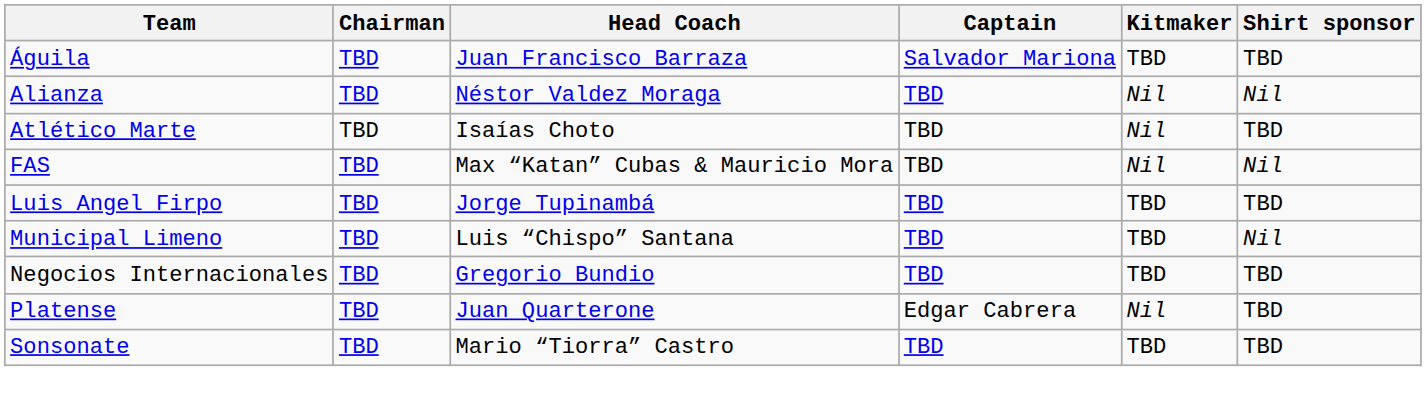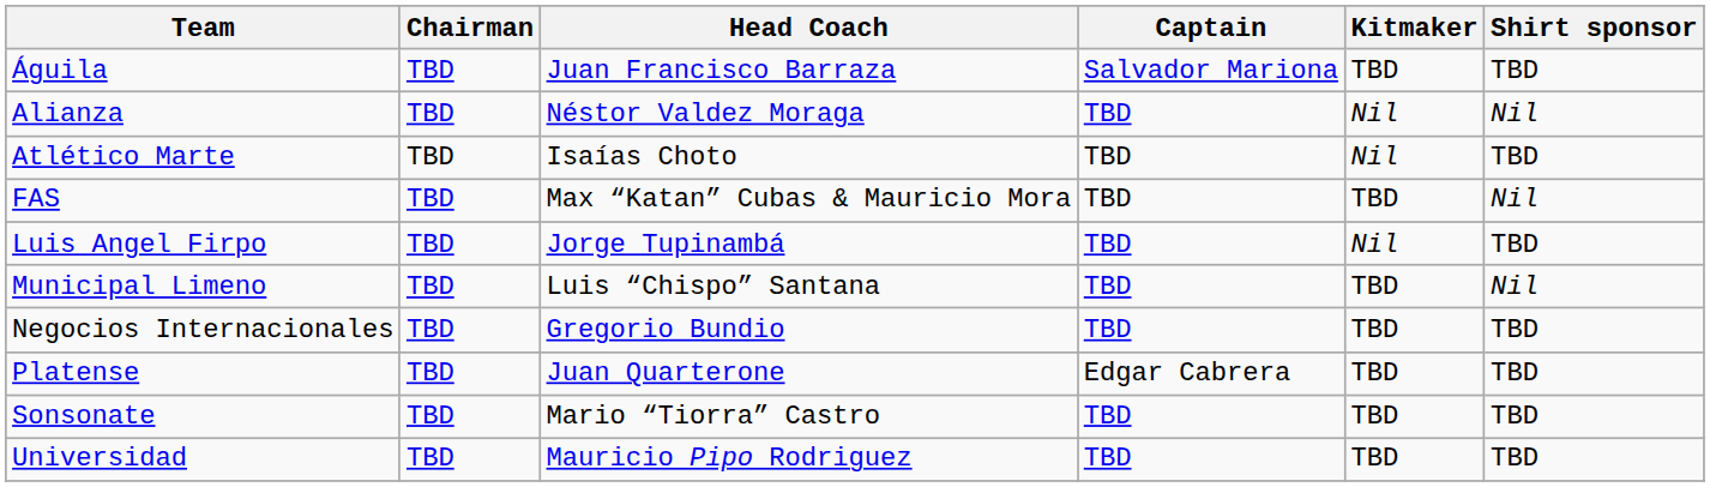FAS | Kitmaker: Nil -> TBD
Luis Angel Firpo | Kitmaker: TBD -> Nil
Platense | Kitmaker: Nil -> TBD
+ row: Universidad | TBD | Mauricio Pipo Rodriguez | TBD | TBD | TBD
